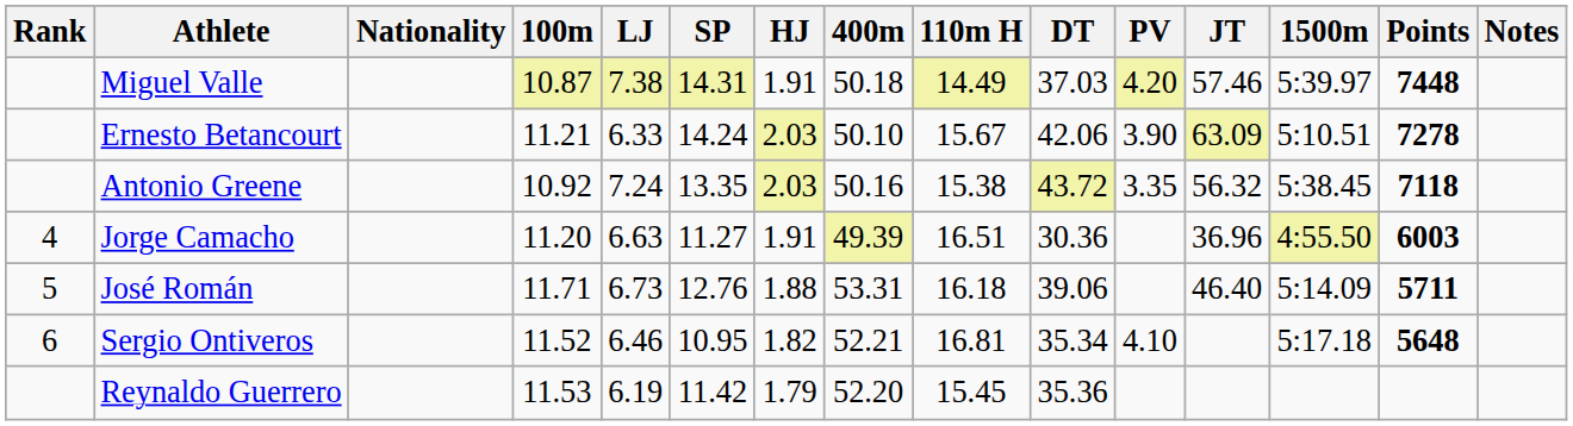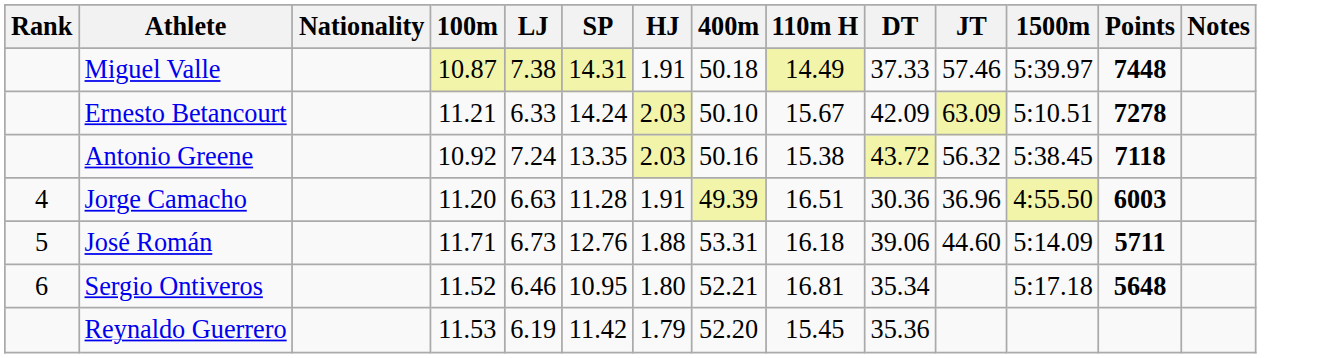- column: PV | 4.20 | 3.90 | 3.35 | 4.10
Miguel Valle | DT: 37.03 -> 37.33
Ernesto Betancourt | DT: 42.06 -> 42.09
Jorge Camacho | SP: 11.27 -> 11.28
José Román | JT: 46.40 -> 44.60
Sergio Ontiveros | HJ: 1.82 -> 1.80
